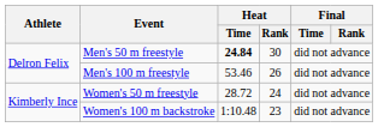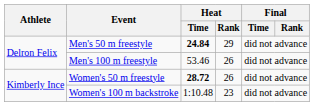Men's 50 m freestyle | Heat / Rank: 30 -> 29
Women's 50 m freestyle | Heat / Time: normal -> bold
Women's 50 m freestyle | Heat / Rank: 24 -> 26
